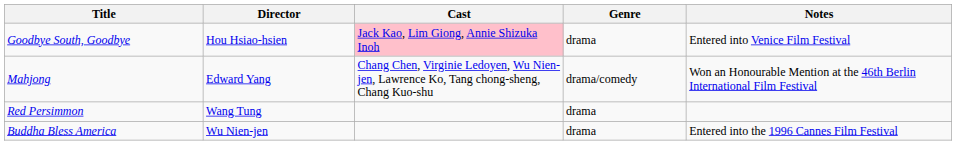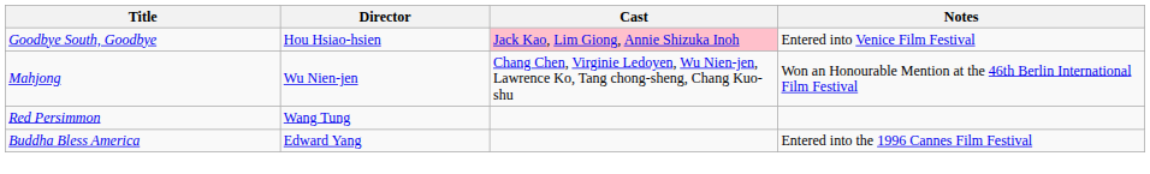- column: Genre | drama | drama/comedy | drama | drama
Mahjong | Director: Edward Yang -> Wu Nien-jen
Buddha Bless America | Director: Wu Nien-jen -> Edward Yang
